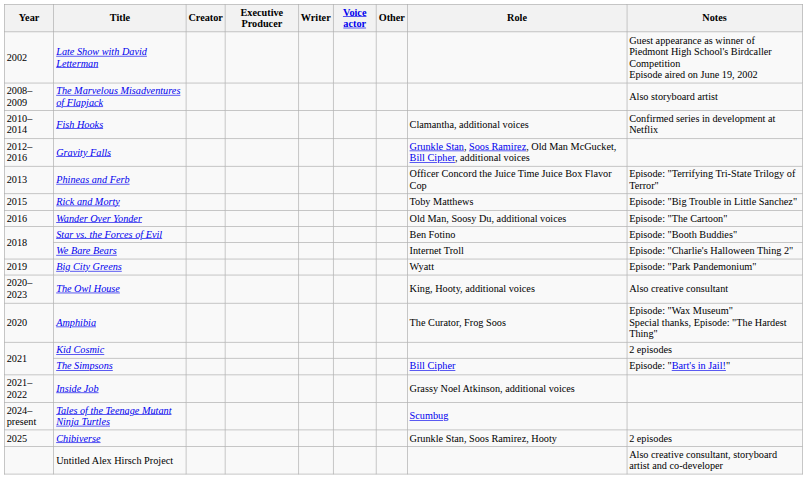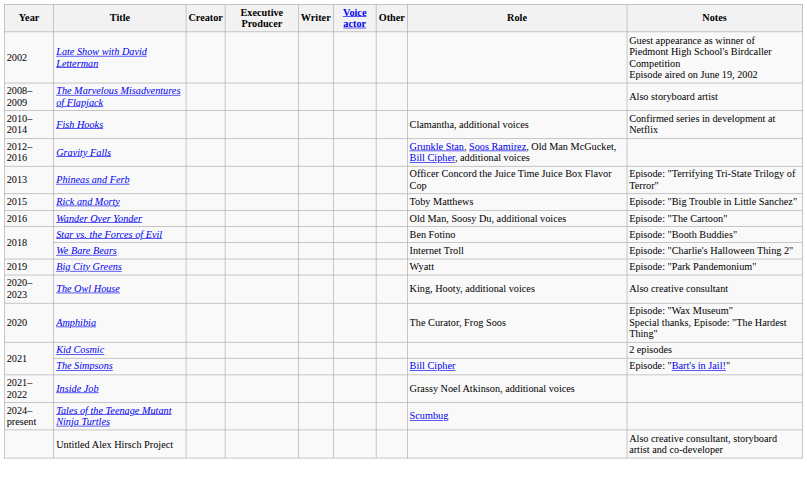- row: 2025 | Chibiverse | Grunkle Stan, Soos Ramirez, Hooty | 2 episodes
